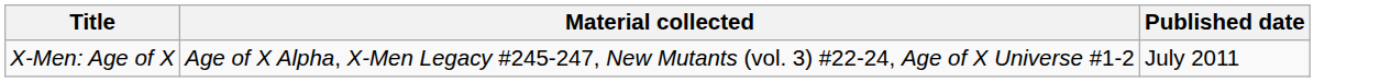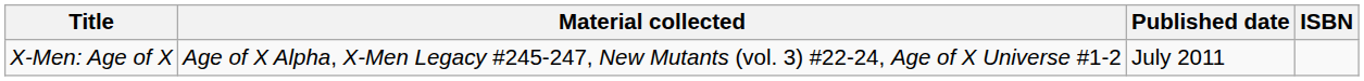+ column: ISBN
